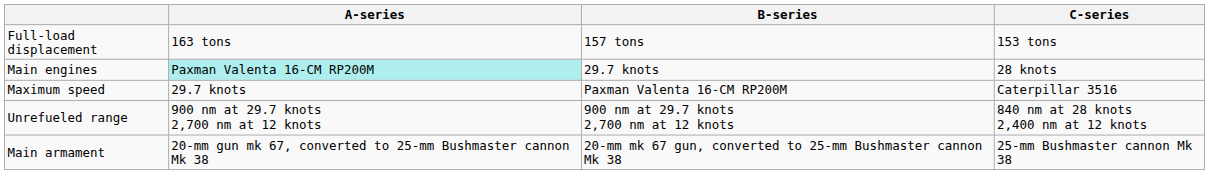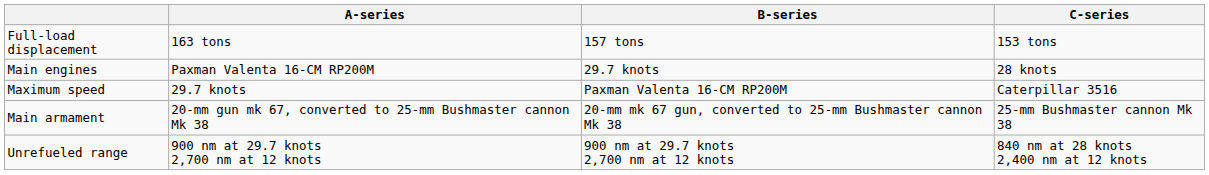Main engines | A-series: paleturquoise background -> no background
rows swapped: Unrefueled range <-> Main armament
